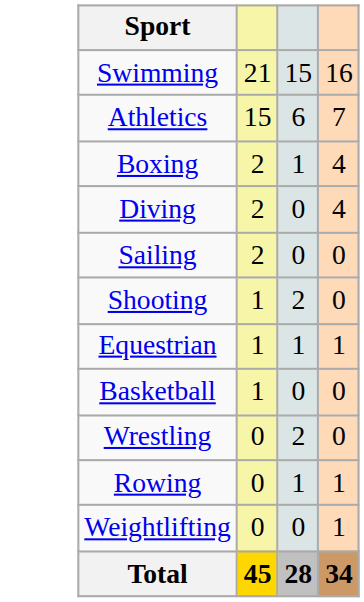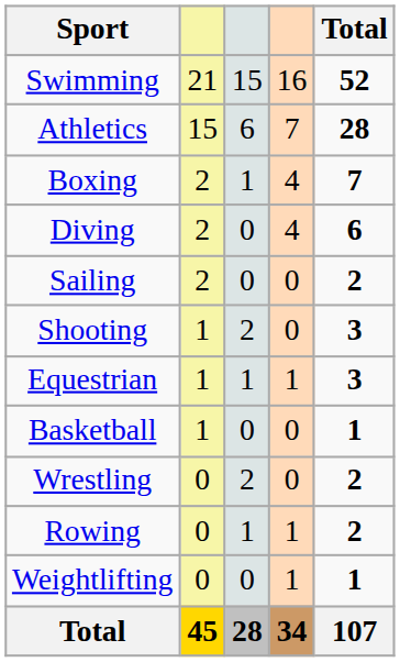+ column: Total | 52 | 28 | 7 | 6 | 2 | 3 | 3 | 1 | 2 | 2 | 1 | 107
